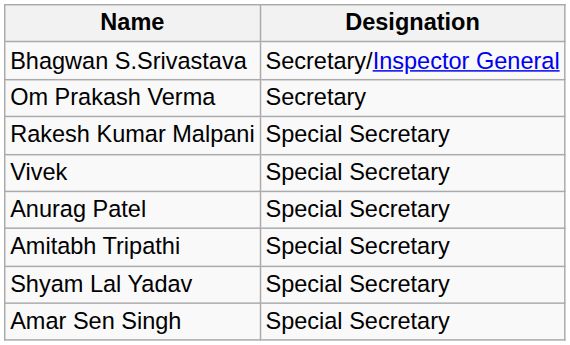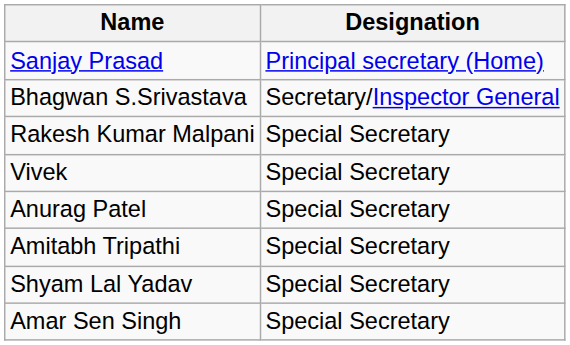+ row: Sanjay Prasad | Principal secretary (Home)
- row: Om Prakash Verma | Secretary
